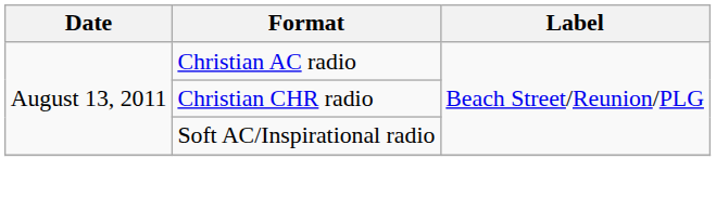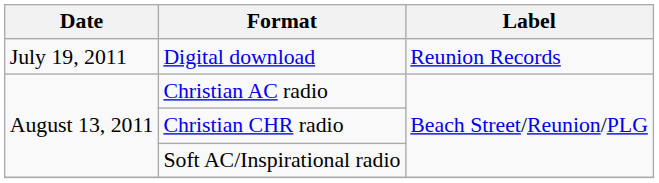+ row: July 19, 2011 | Digital download | Reunion Records
